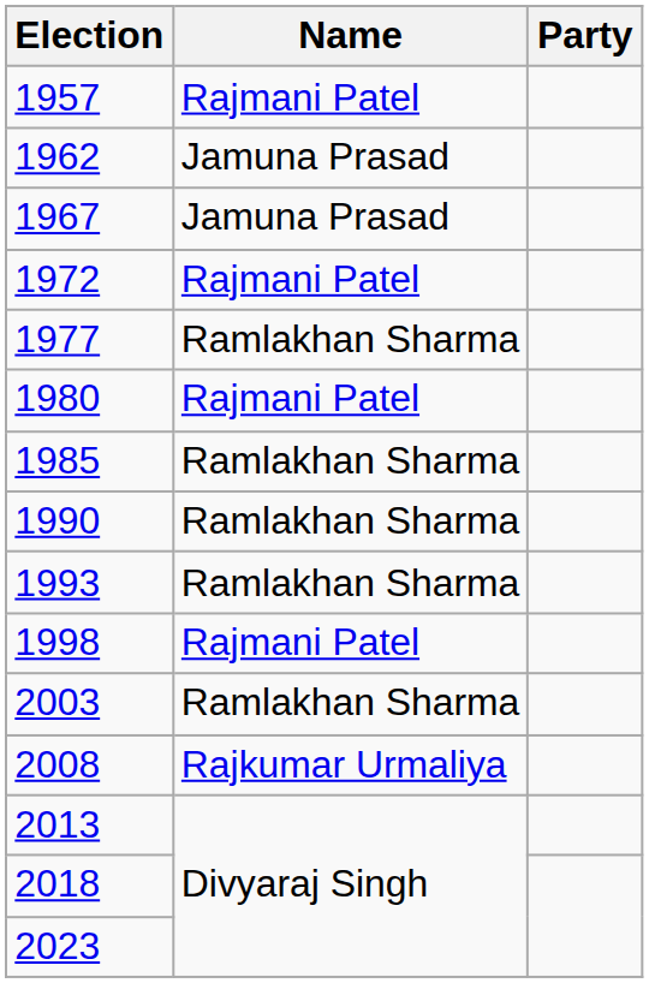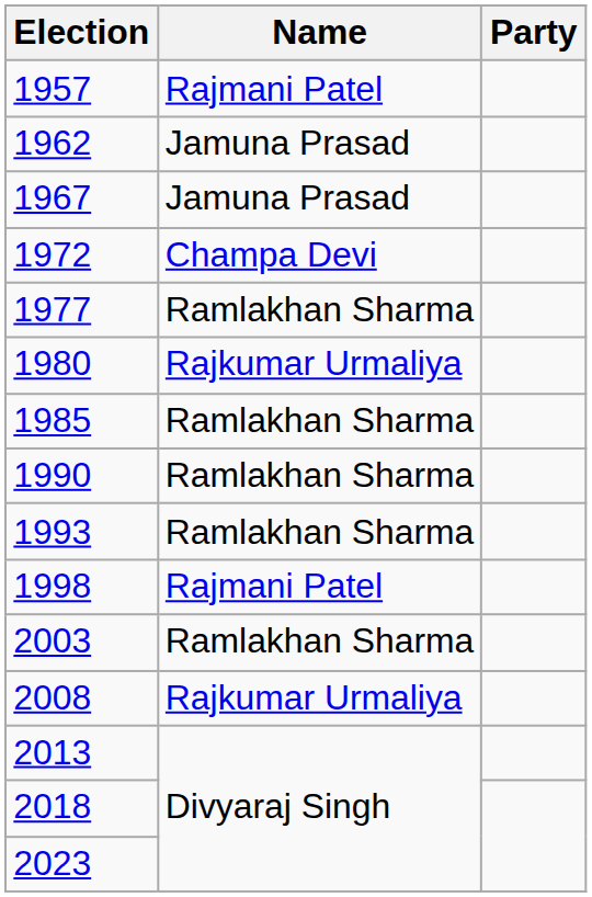1972 | Name: Rajmani Patel -> Champa Devi
1980 | Name: Rajmani Patel -> Rajkumar Urmaliya
